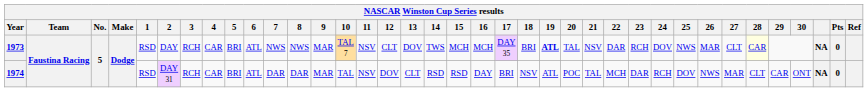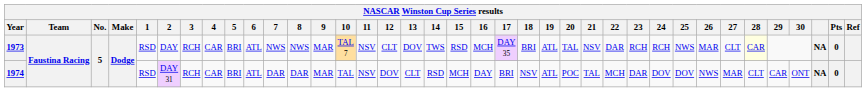1973 | 15: MCH -> RSD
1973 | 19: bold -> normal
1973 | 24: DOV -> RCH
1974 | 15: RSD -> MCH
1974 | 24: RCH -> DOV
